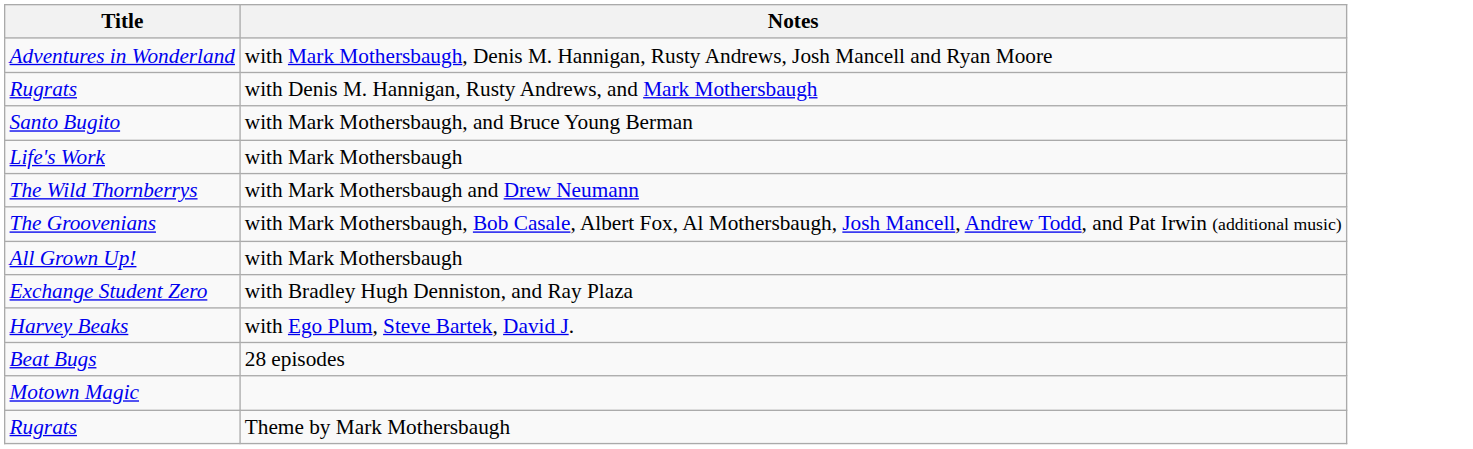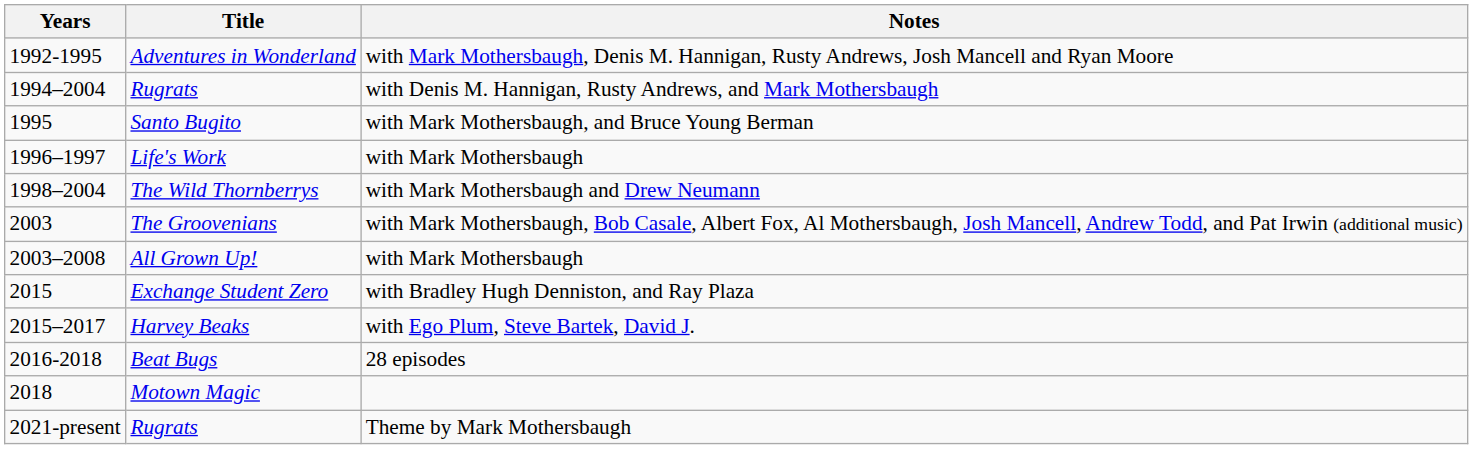+ column: Years | 1992-1995 | 1994–2004 | 1995 | 1996–1997 | 1998–2004 | 2003 | 2003–2008 | 2015 | 2015–2017 | 2016-2018 | 2018 | 2021-present
